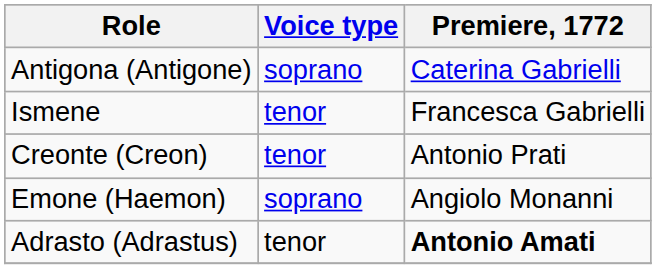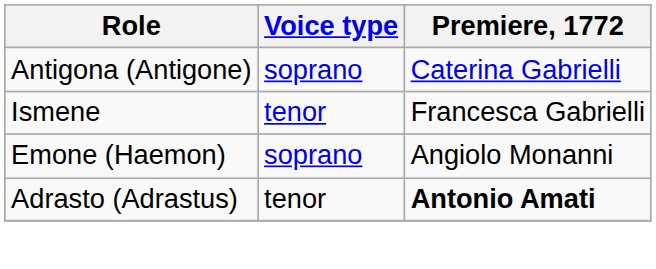- row: Creonte (Creon) | tenor | Antonio Prati
